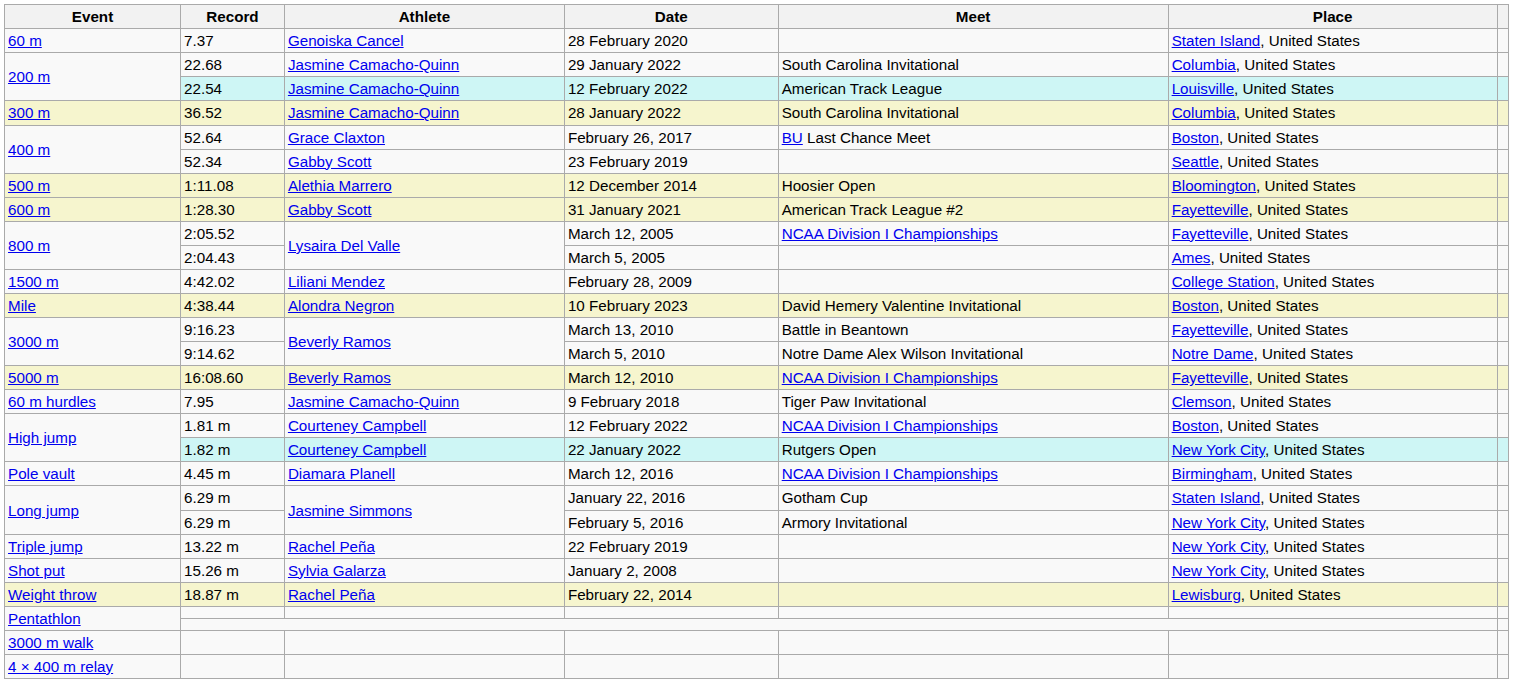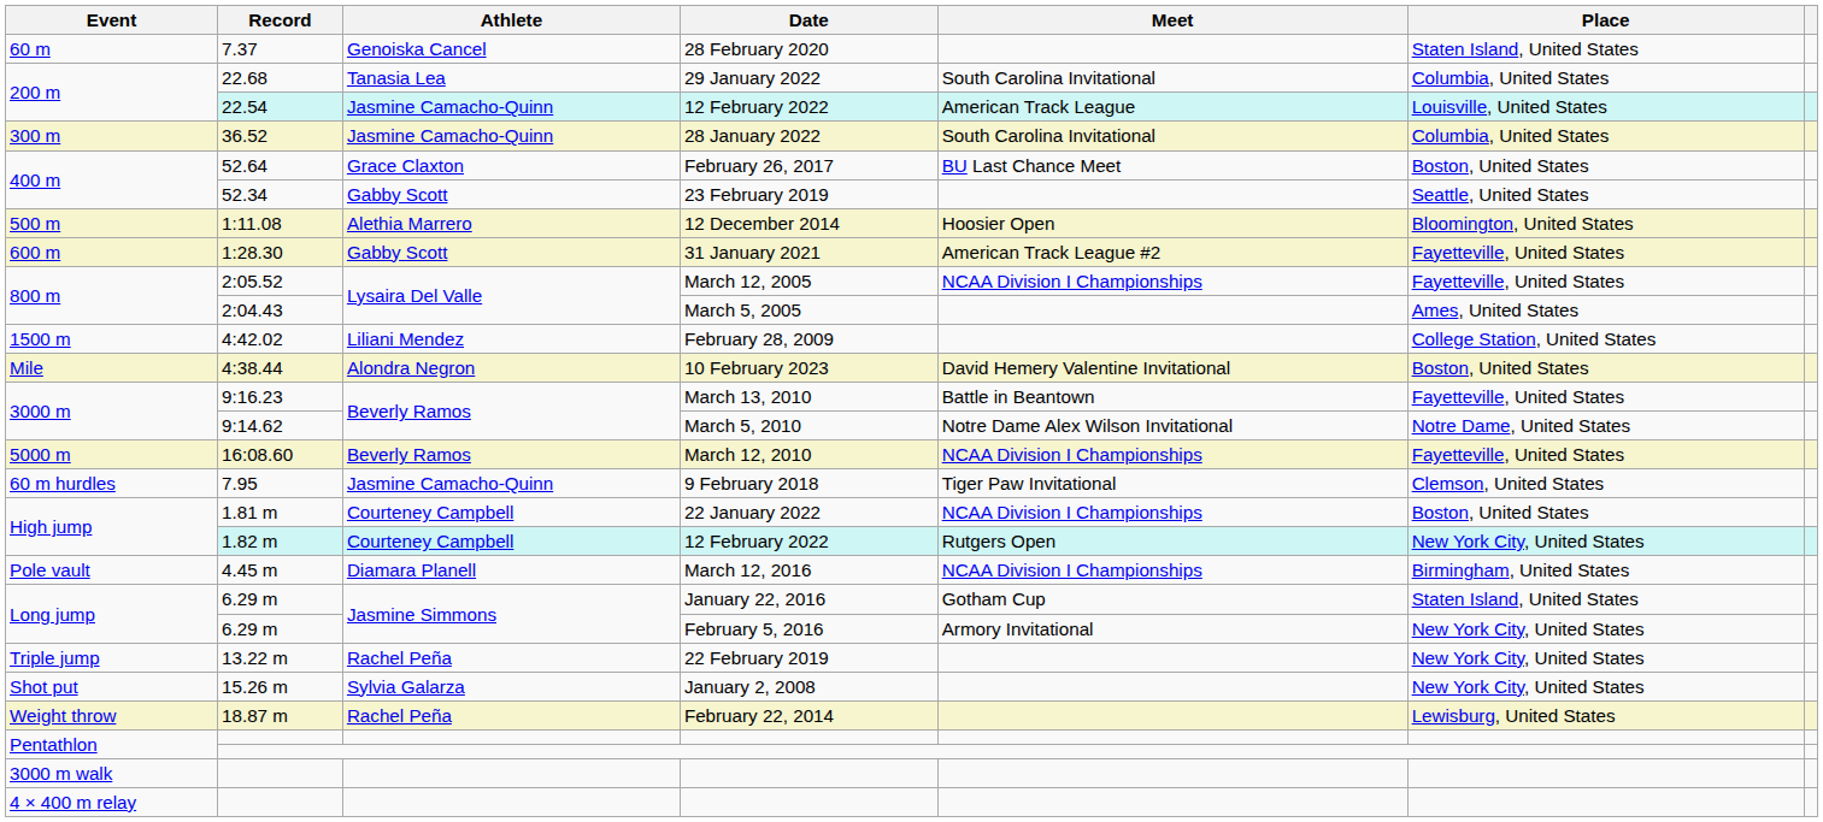22.68 | Athlete: Jasmine Camacho-Quinn -> Tanasia Lea
1.81 m | Date: 12 February 2022 -> 22 January 2022
1.82 m | Date: 22 January 2022 -> 12 February 2022
